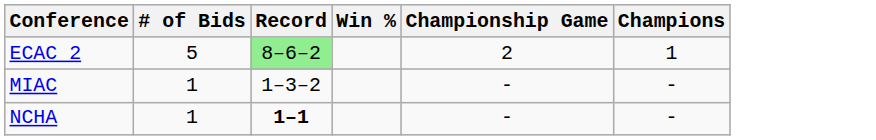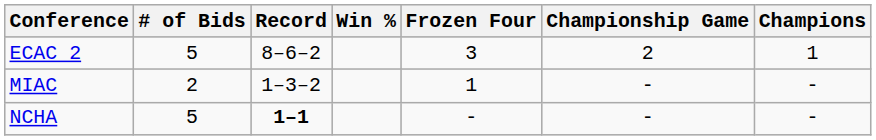+ column: Frozen Four | 3 | 1 | -
ECAC 2 | Record: lightgreen background -> no background
MIAC | # of Bids: 1 -> 2
NCHA | # of Bids: 1 -> 5
